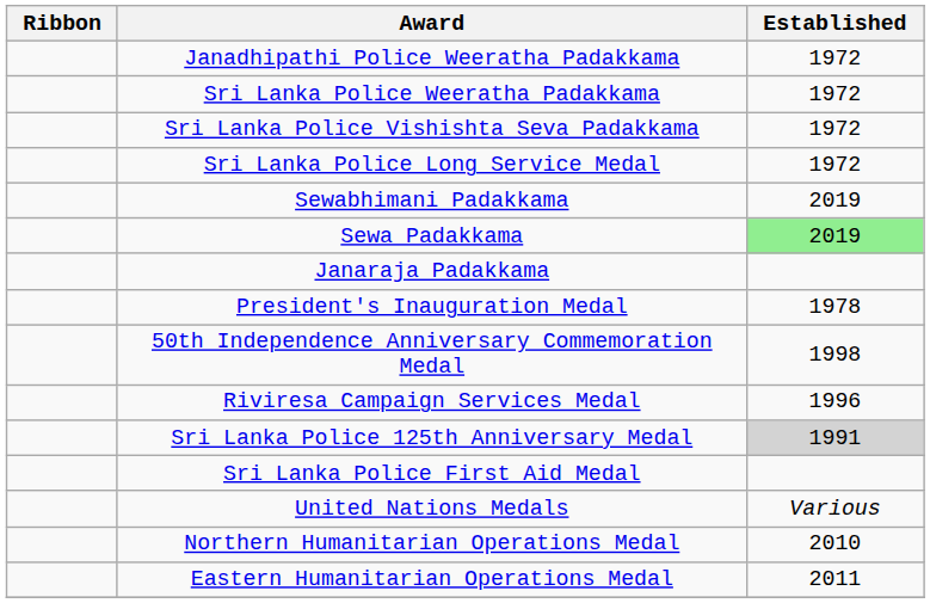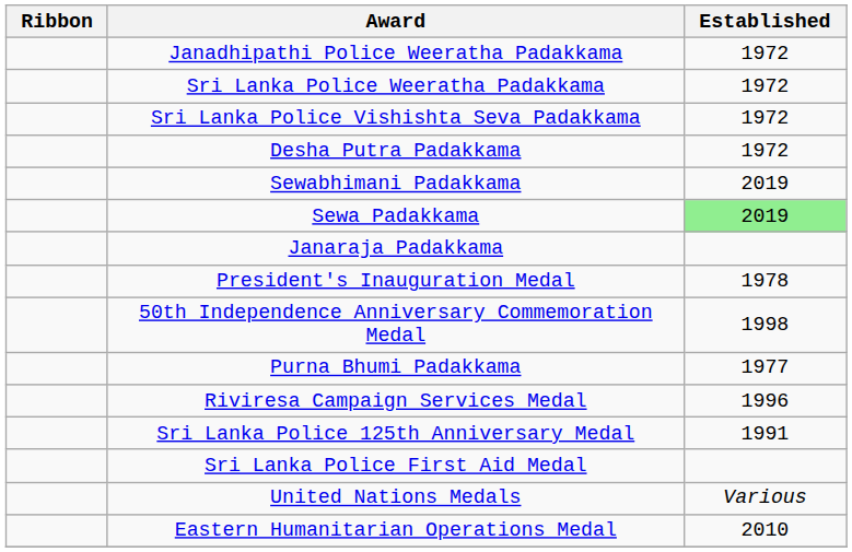- row: Sri Lanka Police Long Service Medal | 1972
+ row: Desha Putra Padakkama | 1972
+ row: Purna Bhumi Padakkama | 1977
Sri Lanka Police 125th Anniversary Medal | Established: lightgrey background -> no background
- row: Northern Humanitarian Operations Medal | 2010
Eastern Humanitarian Operations Medal | Established: 2011 -> 2010
